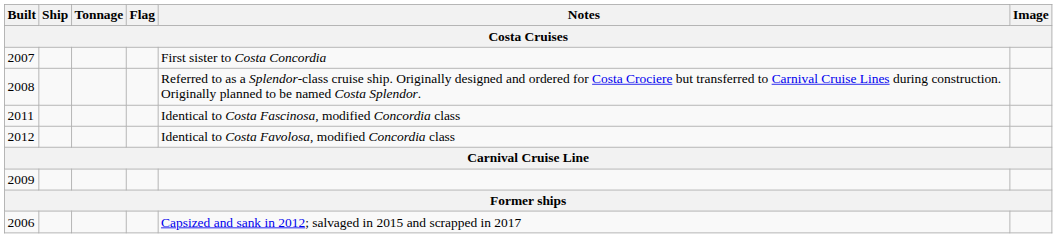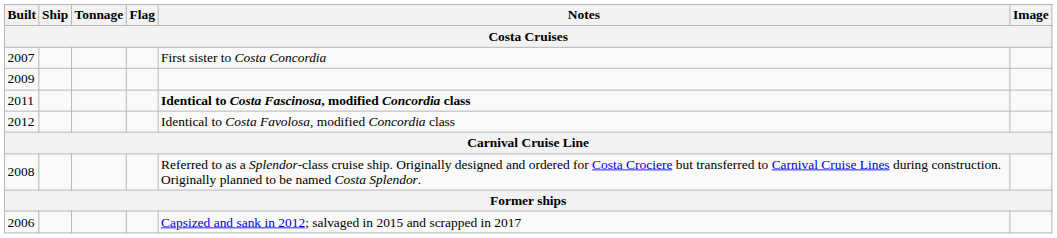rows swapped: 2009 <-> 2008
2011 | Notes: normal -> bold
